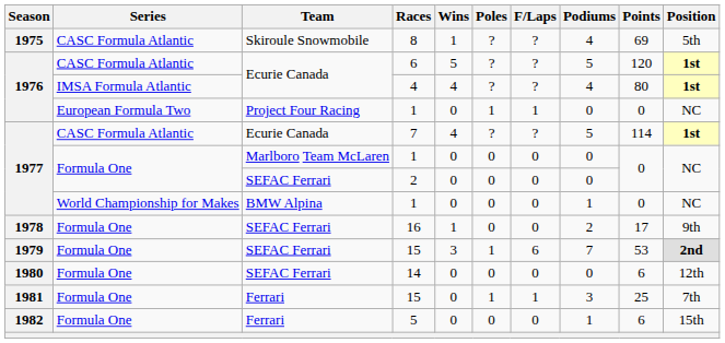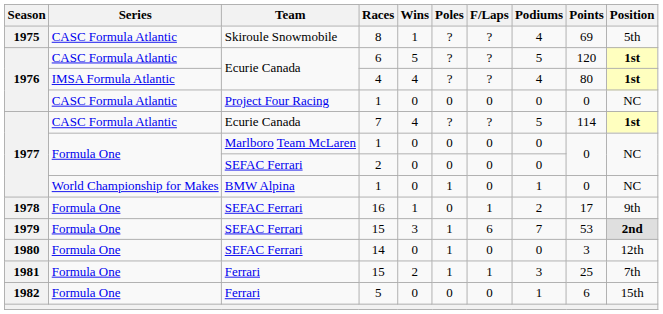Project Four Racing / 1 | Series: European Formula Two -> CASC Formula Atlantic
Project Four Racing / 1 | Poles: 1 -> 0
Project Four Racing / 1 | F/Laps: 1 -> 0
BMW Alpina / 1 | Poles: 0 -> 1
16 | F/Laps: 0 -> 1
14 | Poles: 0 -> 1
14 | Points: 6 -> 3
Ferrari / 15 | Wins: 0 -> 2
